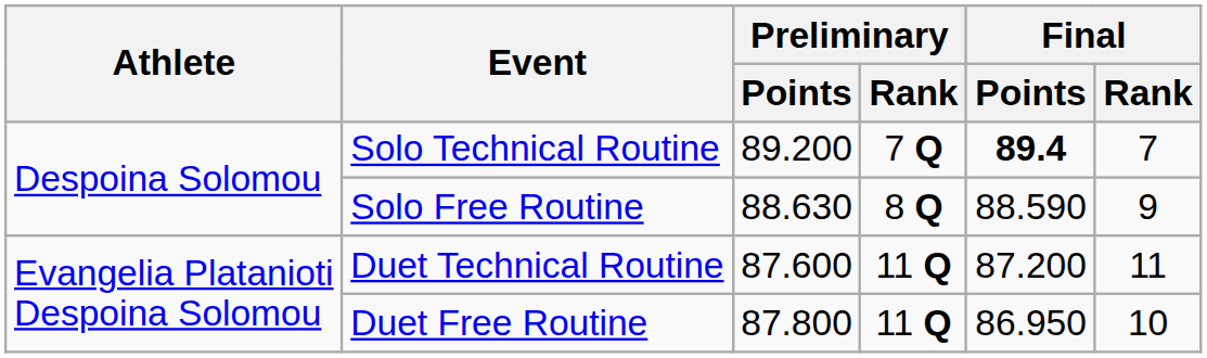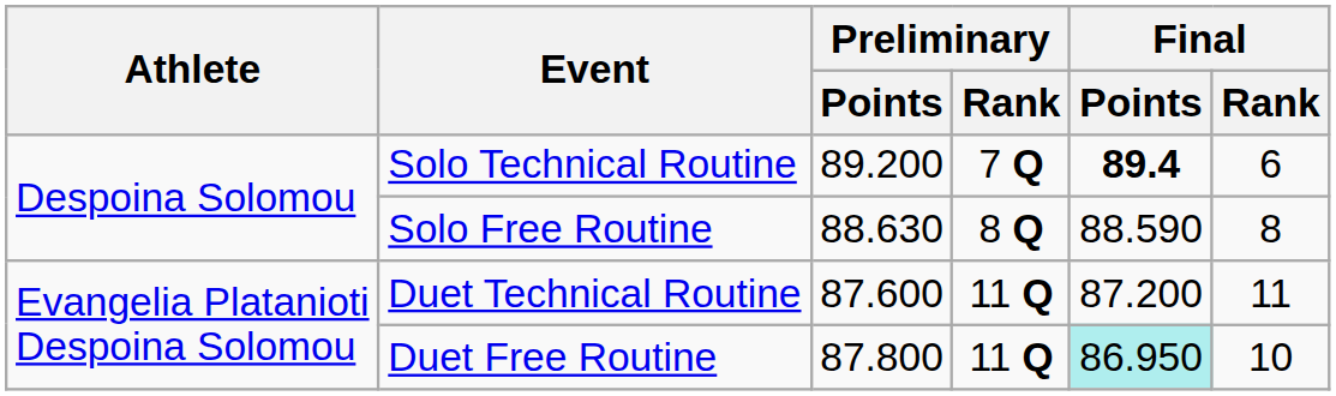Solo Technical Routine | Final / Rank: 7 -> 6
Solo Free Routine | Final / Rank: 9 -> 8
Duet Free Routine | Final / Points: no background -> paleturquoise background
